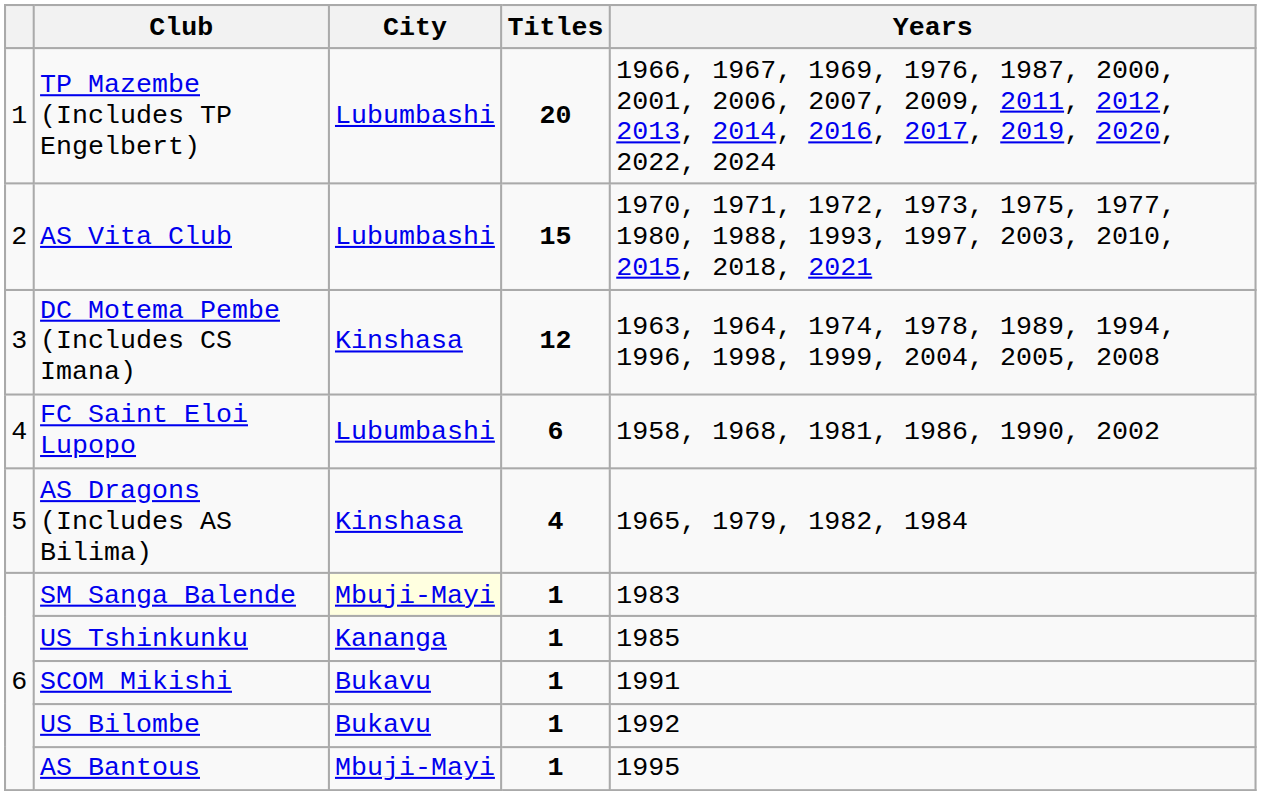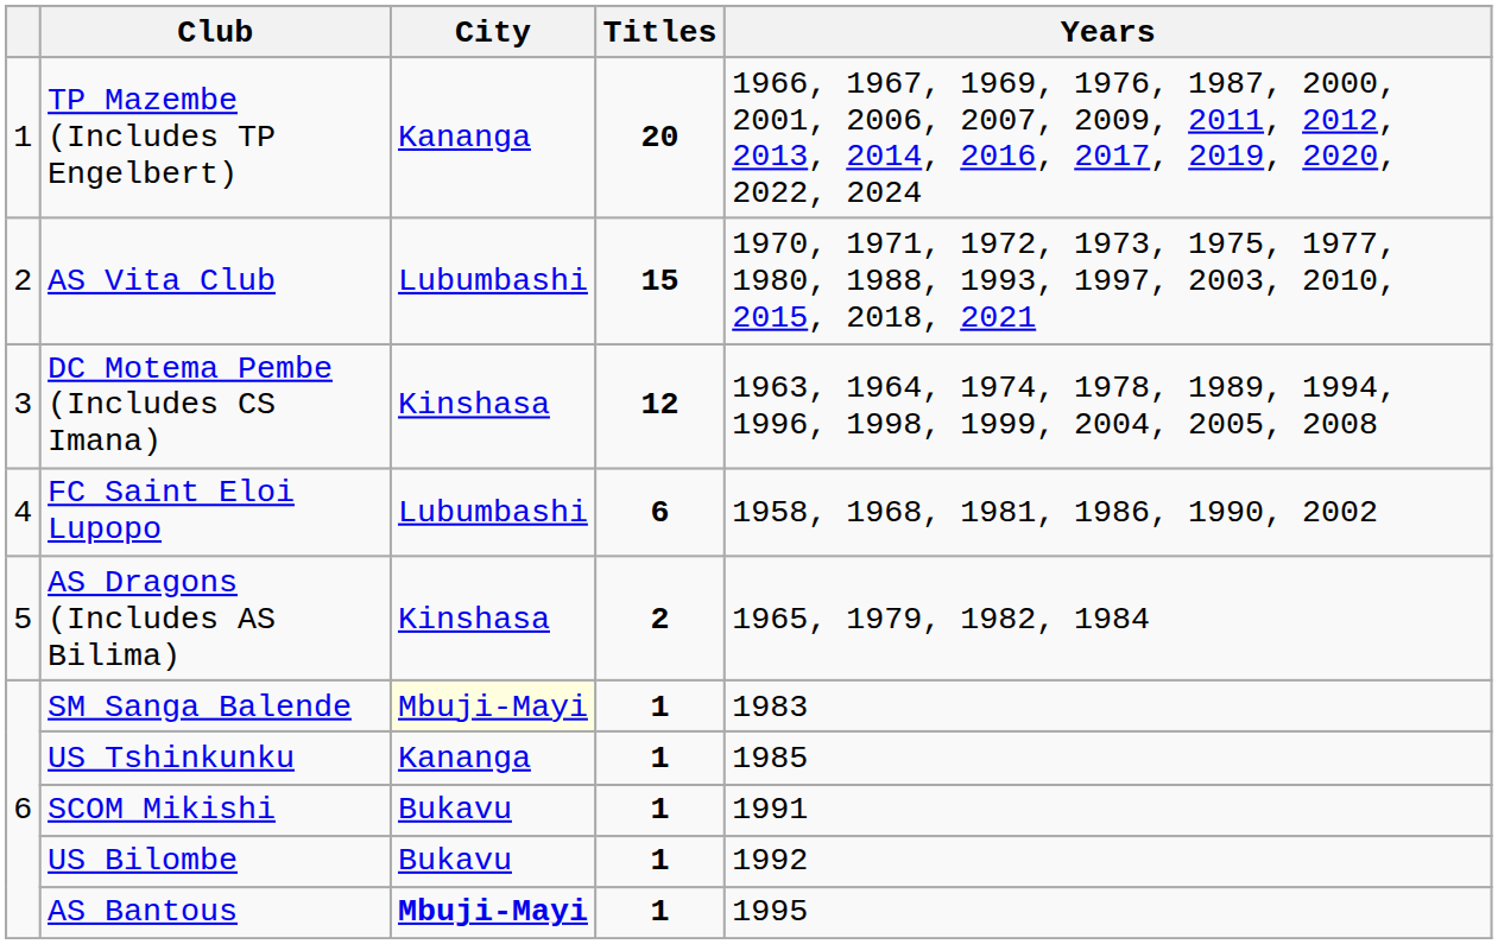TP Mazembe (Includes TP Engelbert) | City: Lubumbashi -> Kananga
AS Dragons (Includes AS Bilima) | Titles: 4 -> 2
AS Bantous | City: normal -> bold
